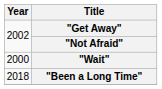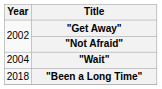"Wait" | Year: 2000 -> 2004
